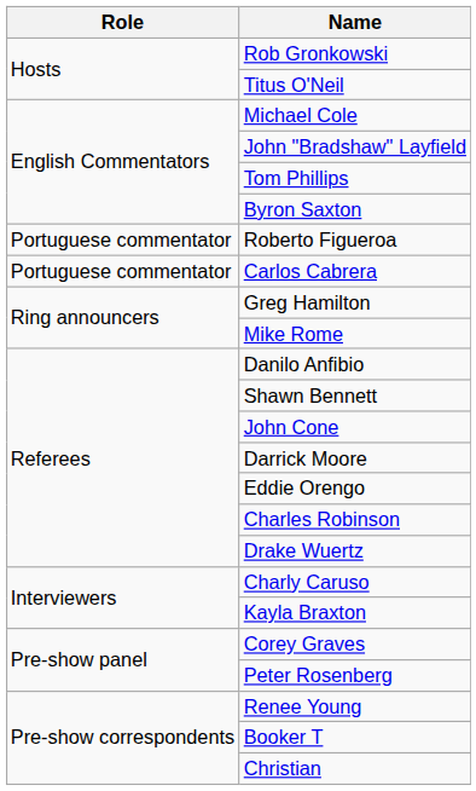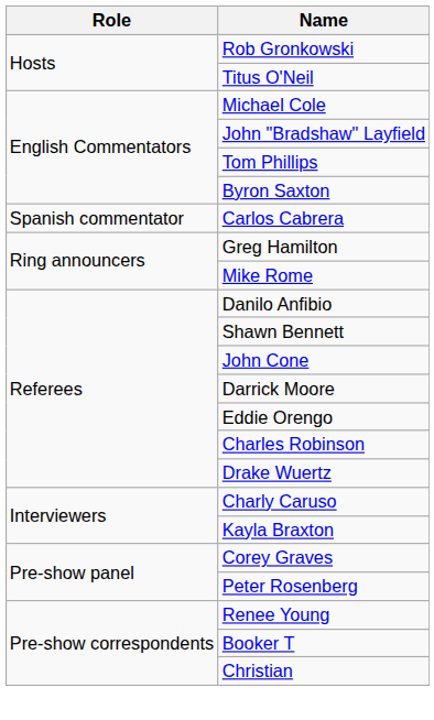- row: Portuguese commentator | Roberto Figueroa
Carlos Cabrera | Role: Portuguese commentator -> Spanish commentator
